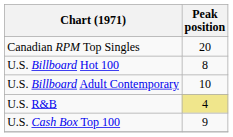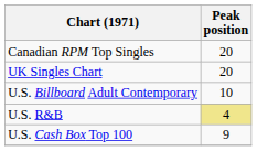+ row: UK Singles Chart | 20
- row: U.S. Billboard Hot 100 | 8
